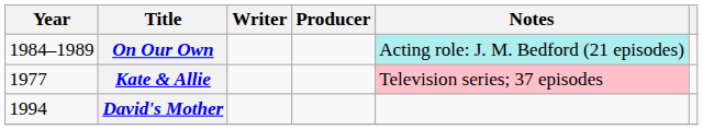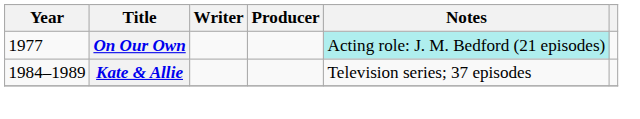On Our Own | Year: 1984–1989 -> 1977
Kate & Allie | Year: 1977 -> 1984–1989
Kate & Allie | Notes: pink background -> no background
- row: 1994 | David's Mother
